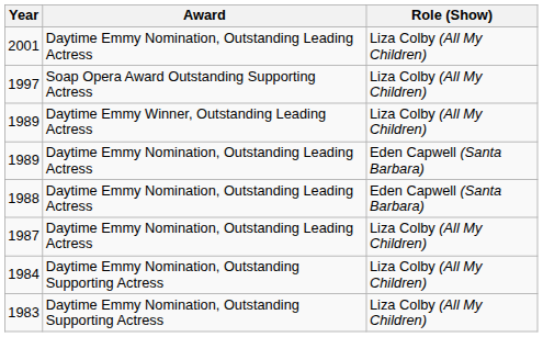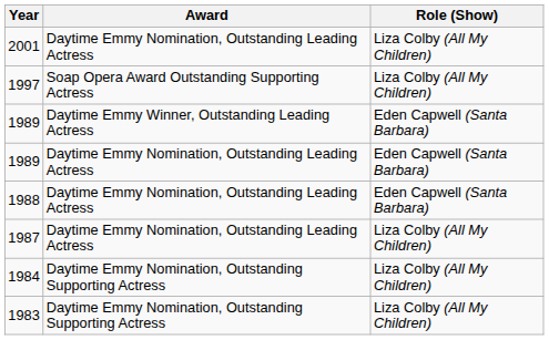1989 / Daytime Emmy Winner, Outstanding Leading Actress | Role (Show): Liza Colby (All My Children) -> Eden Capwell (Santa Barbara)
